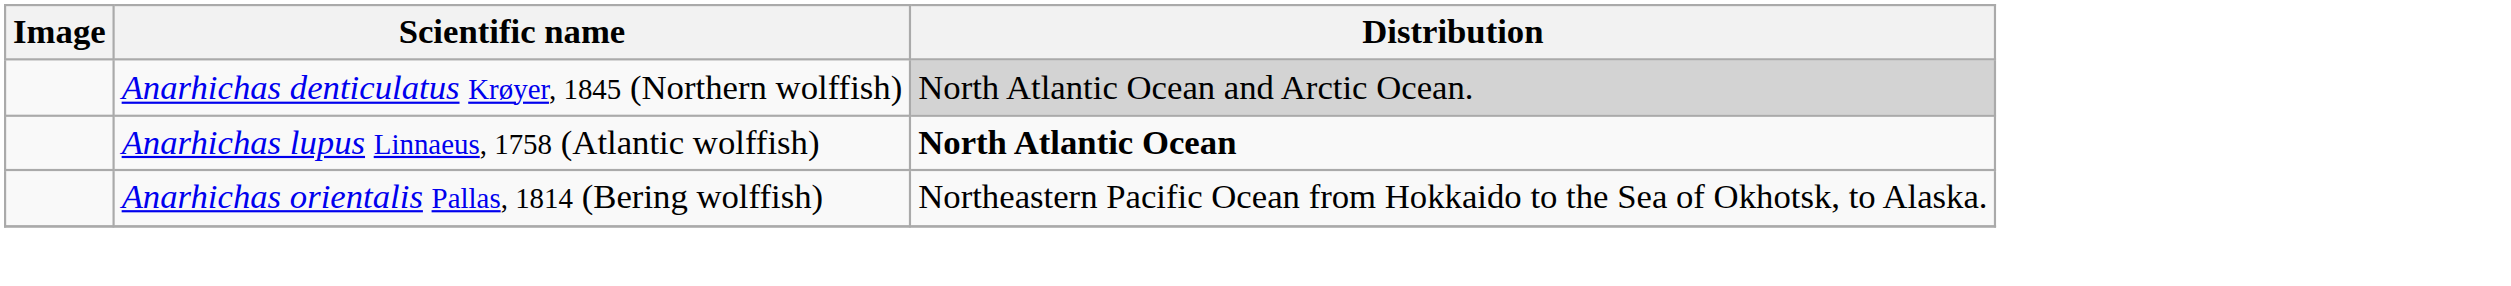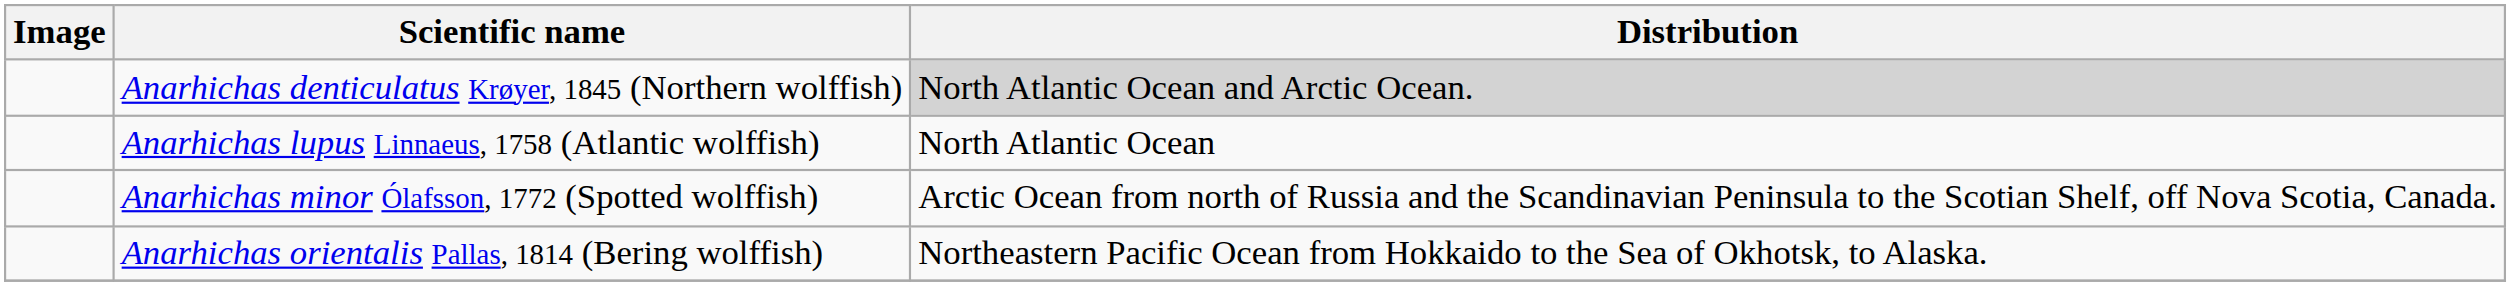Anarhichas lupus Linnaeus, 1758 (Atlantic wolffish) | Distribution: bold -> normal
+ row: Anarhichas minor Ólafsson, 1772 (Spotted wolffish) | Arctic Ocean from north of Russia and the Scandinavian Peninsula to the Scotian Shelf, off Nova Scotia, Canada.
